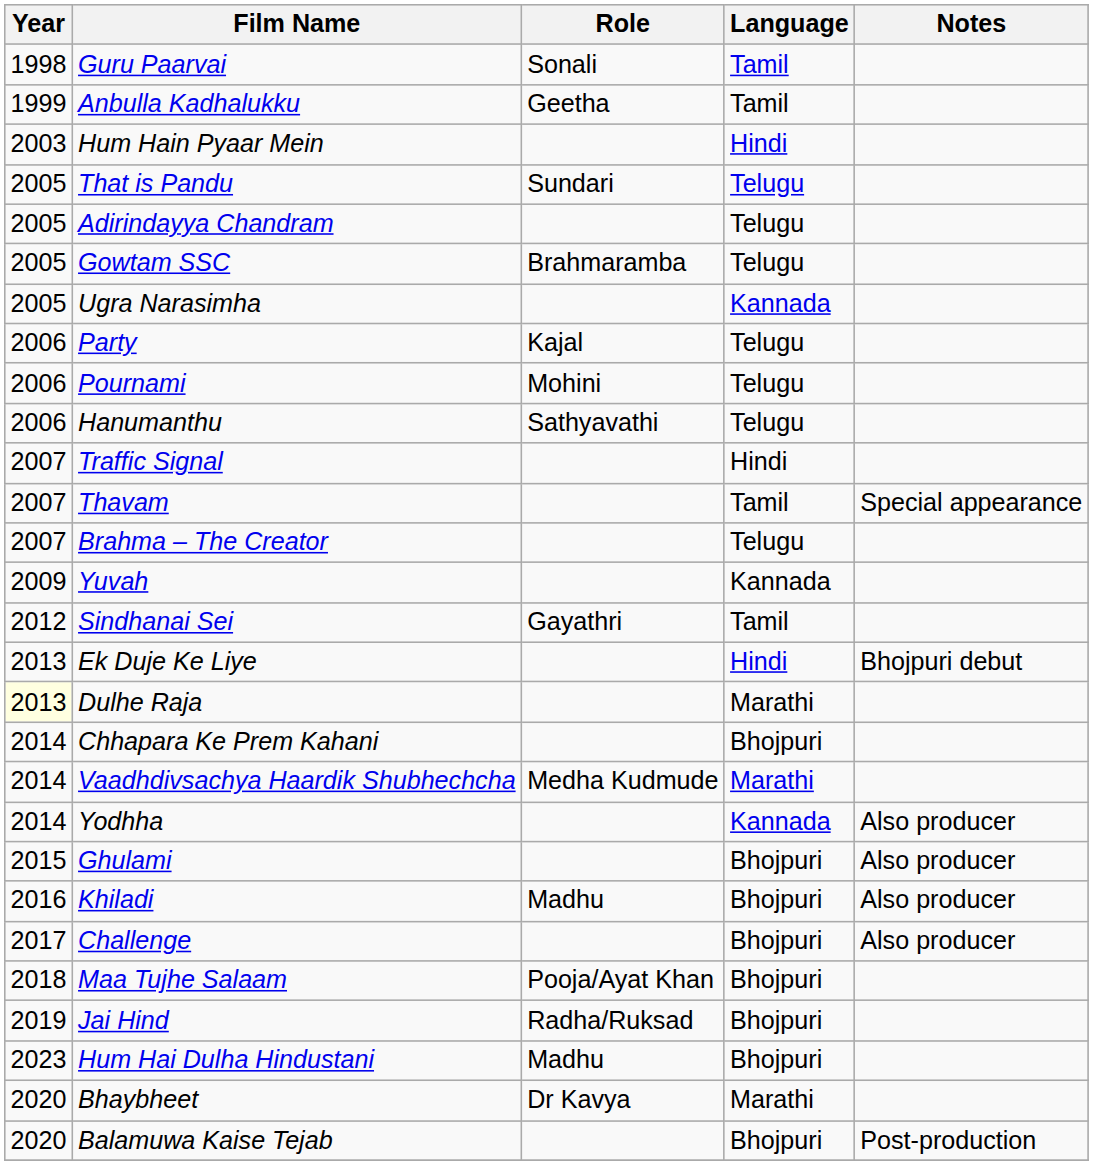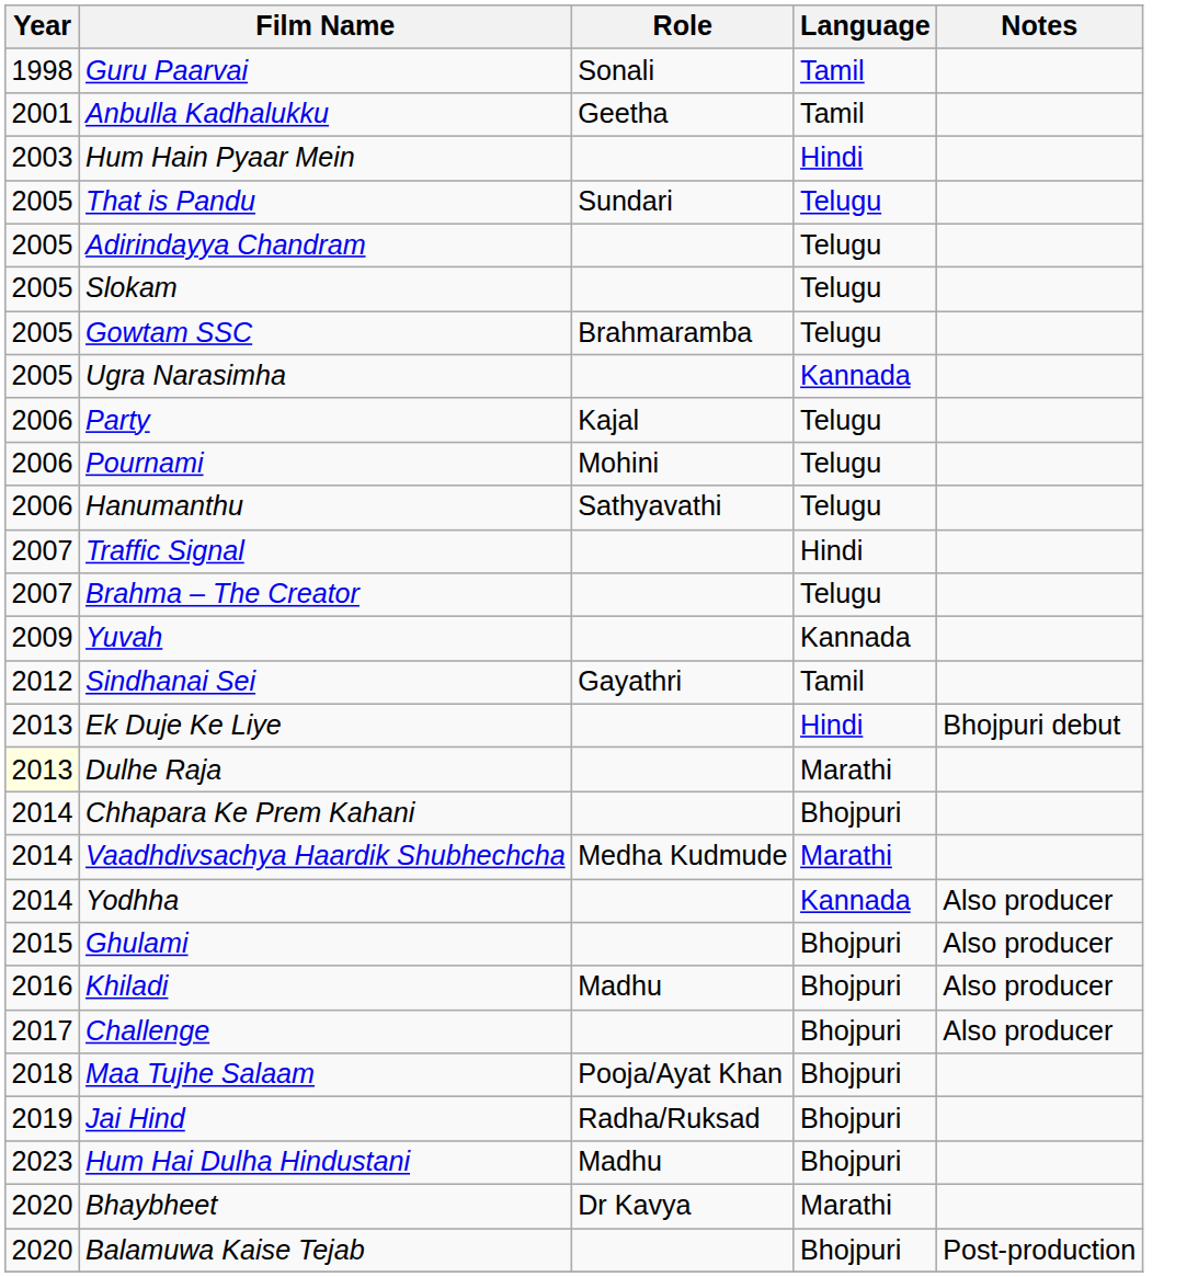Anbulla Kadhalukku | Year: 1999 -> 2001
+ row: 2005 | Slokam | Telugu
- row: 2007 | Thavam | Tamil | Special appearance
